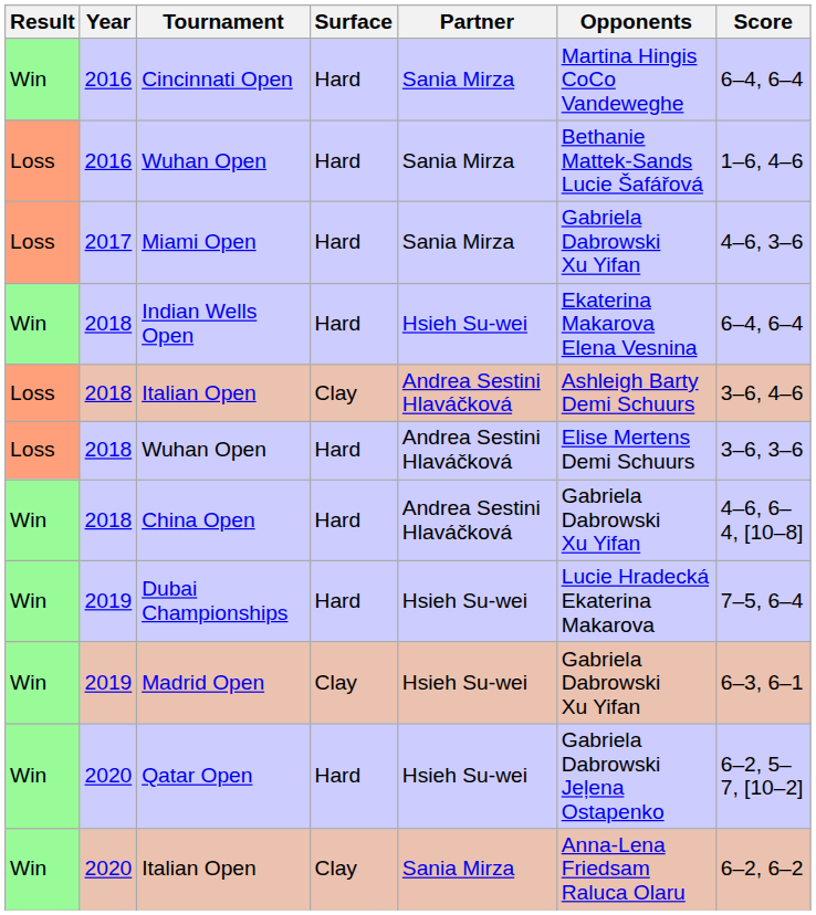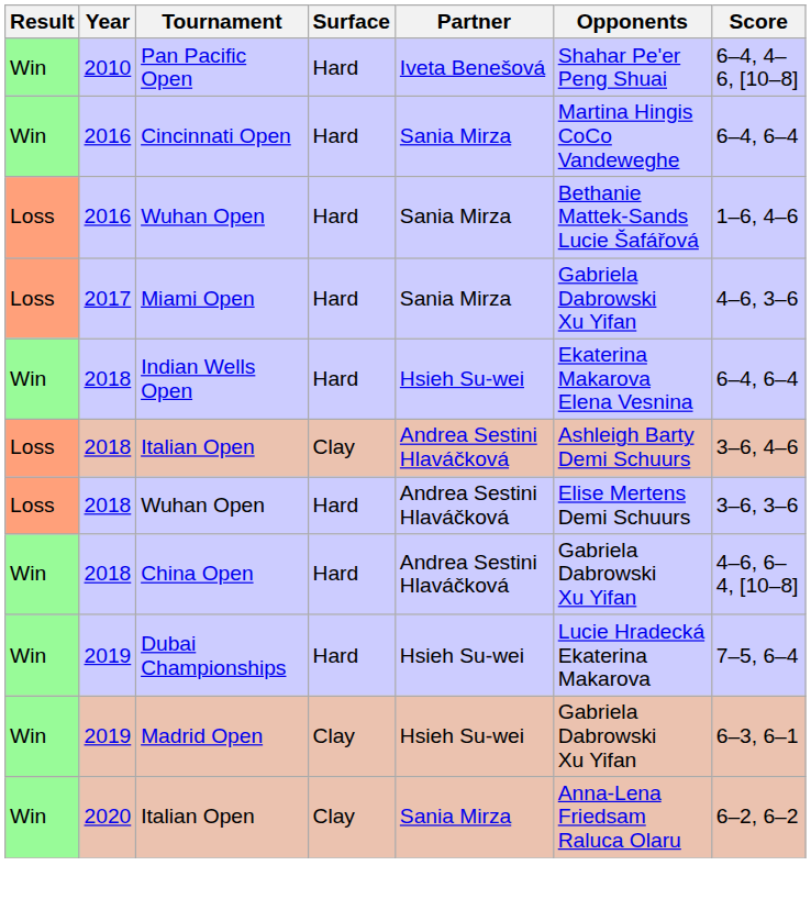+ row: Win | 2010 | Pan Pacific Open | Hard | Iveta Benešová | Shahar Pe'er Peng Shuai | 6–4, 4–6, [10–8]
- row: Win | 2020 | Qatar Open | Hard | Hsieh Su-wei | Gabriela Dabrowski Jeļena Ostapenko | 6–2, 5–7, [10–2]
